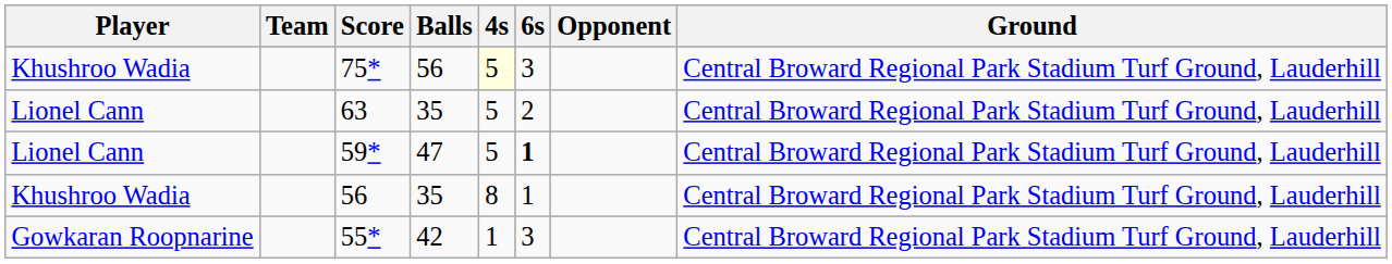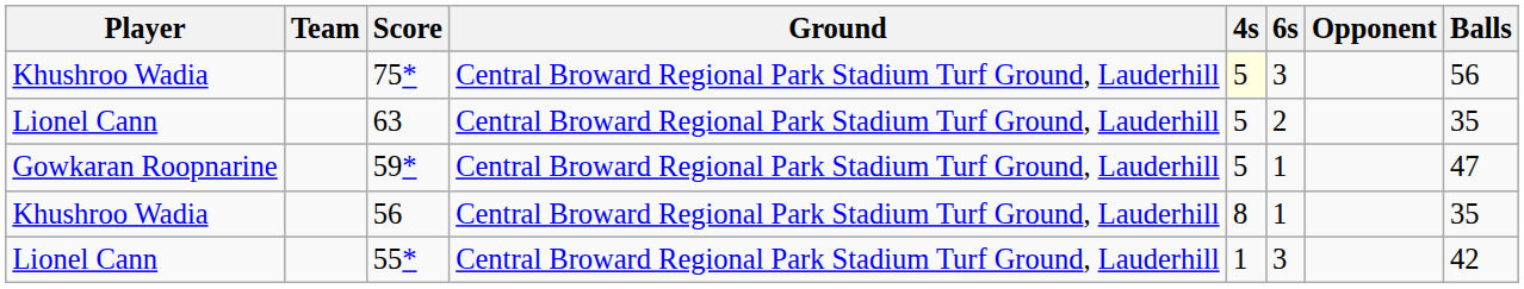columns swapped: Balls <-> Ground
59* | Player: Lionel Cann -> Gowkaran Roopnarine
59* | 6s: bold -> normal
55* | Player: Gowkaran Roopnarine -> Lionel Cann
